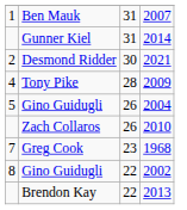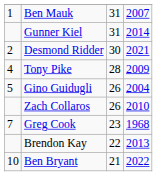- row: 8 | Gino Guidugli | 22 | 2002
+ row: 10 | Ben Bryant | 21 | 2022
